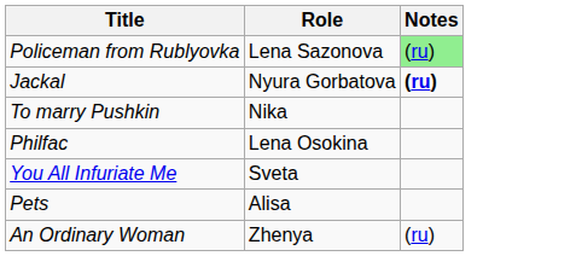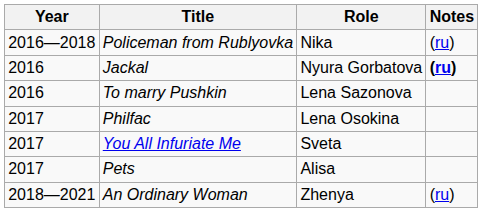+ column: Year | 2016—2018 | 2016 | 2016 | 2017 | 2017 | 2017 | 2018—2021
Policeman from Rublyovka | Role: Lena Sazonova -> Nika
Policeman from Rublyovka | Notes: lightgreen background -> no background
To marry Pushkin | Role: Nika -> Lena Sazonova
